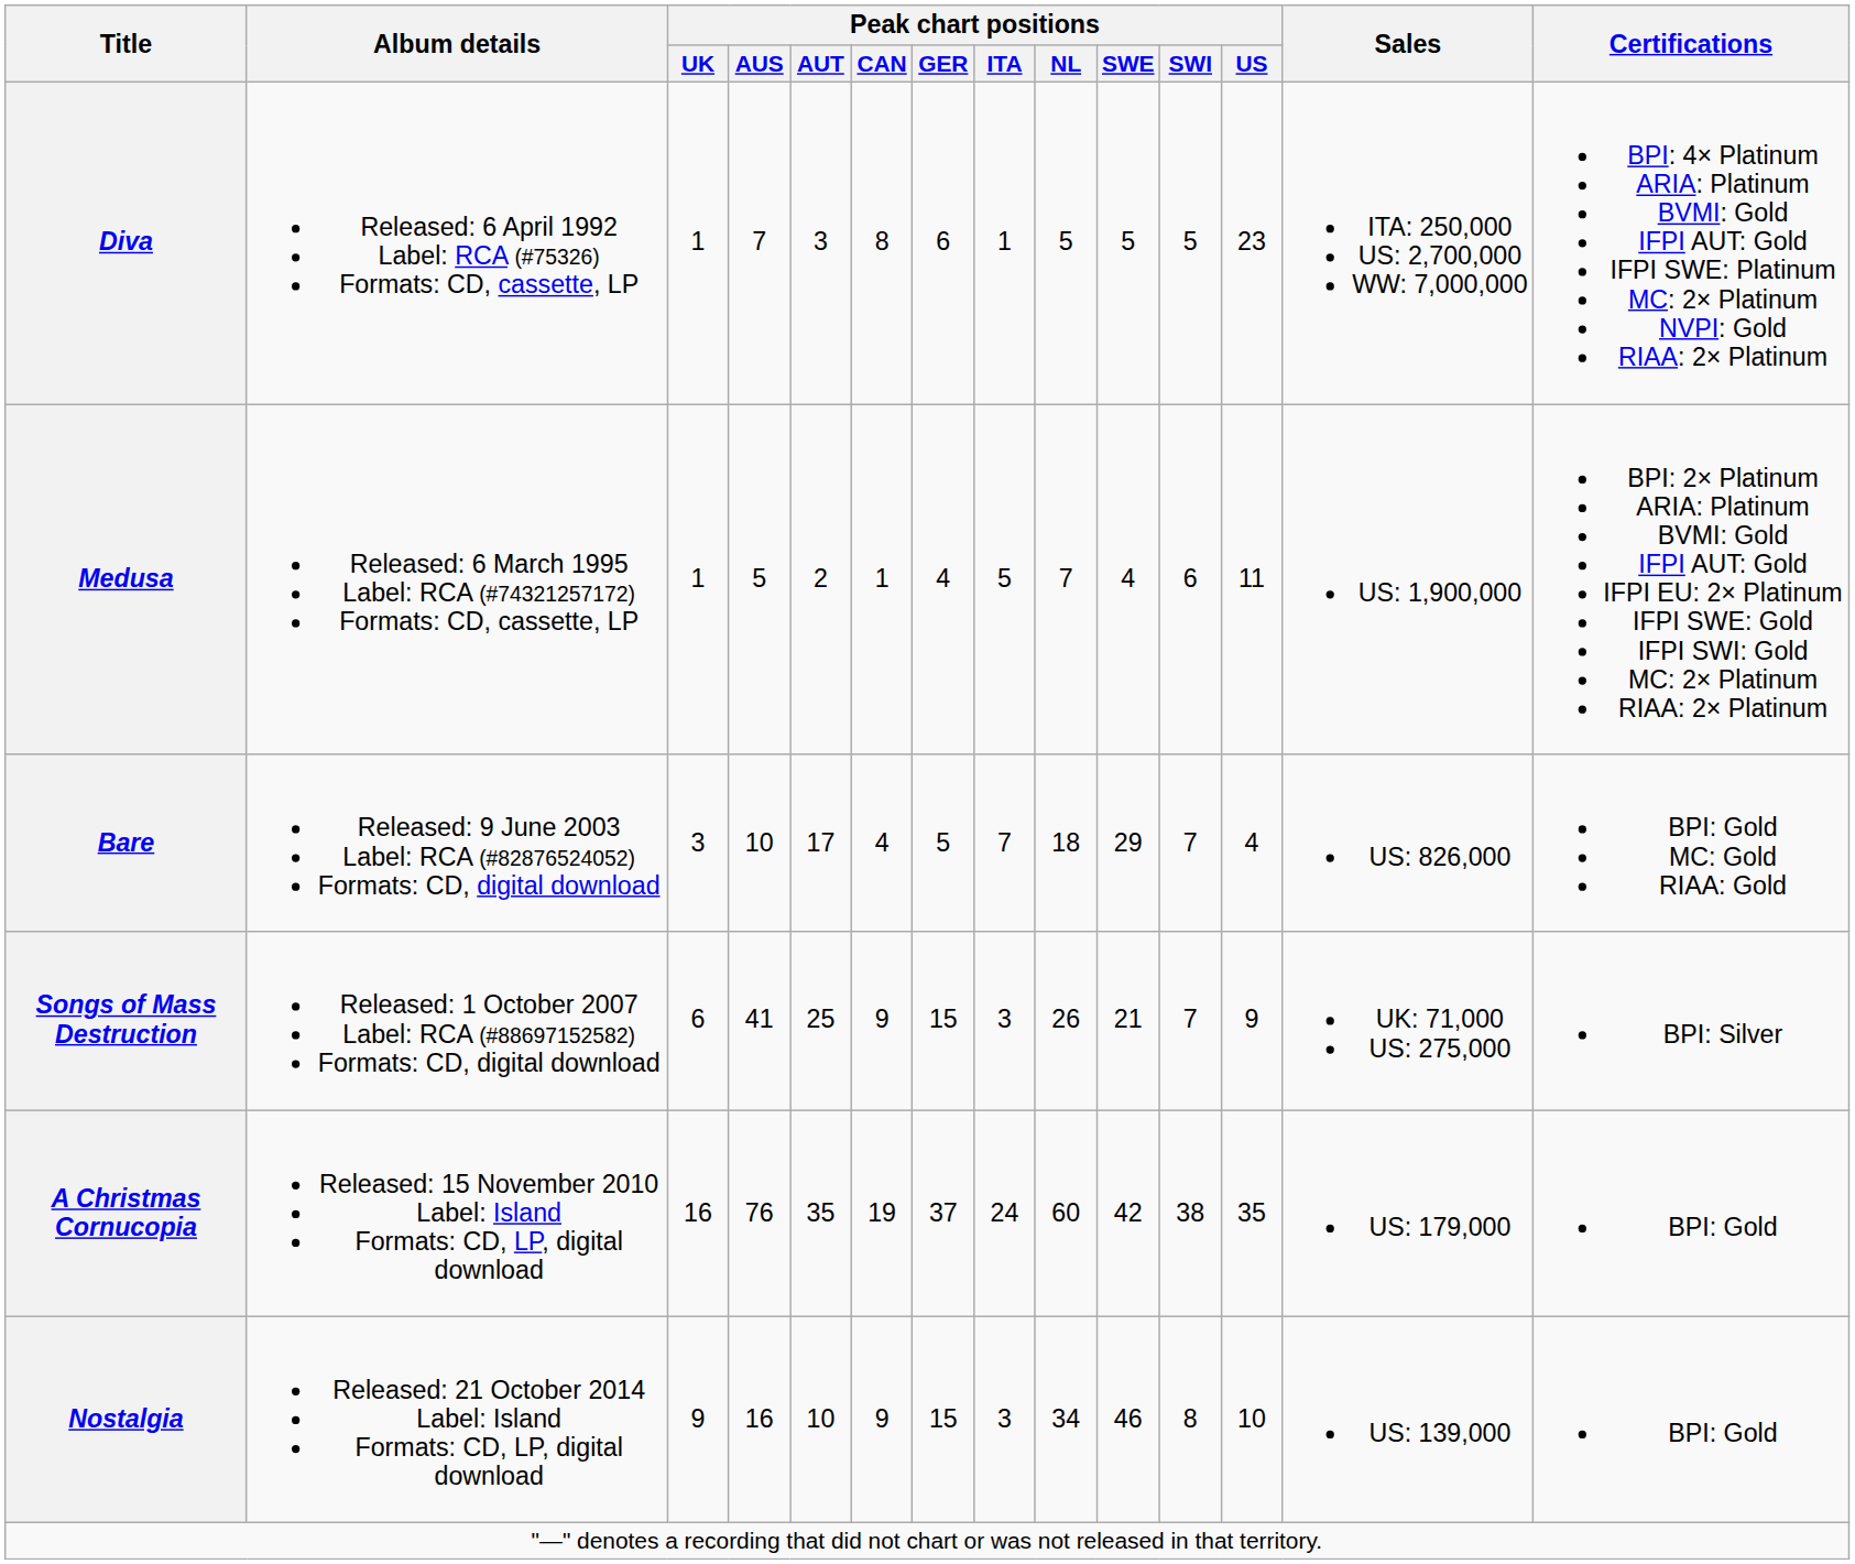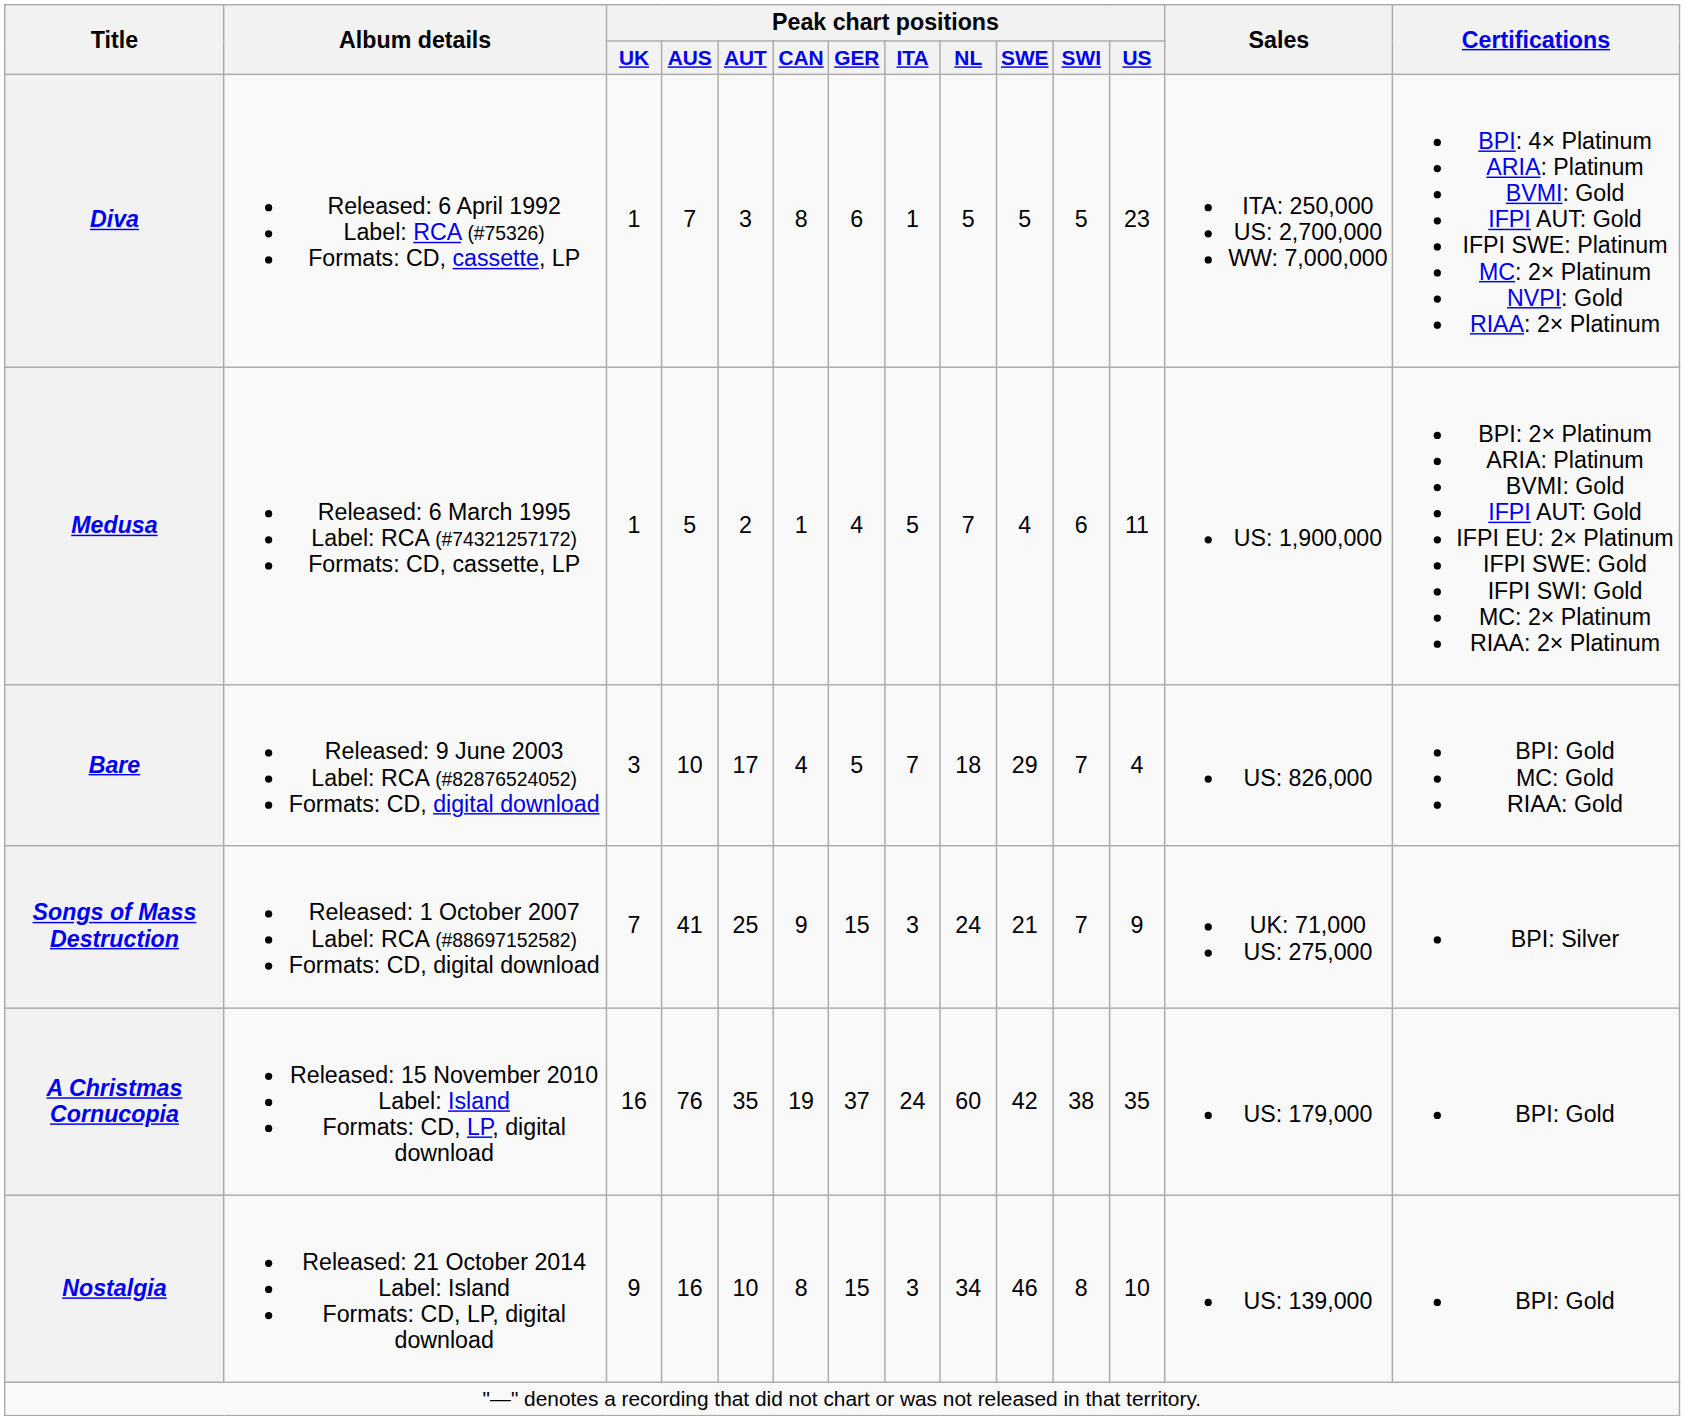Songs of Mass Destruction | Peak chart positions / UK: 6 -> 7
Songs of Mass Destruction | Peak chart positions / NL: 26 -> 24
Nostalgia | Peak chart positions / CAN: 9 -> 8
